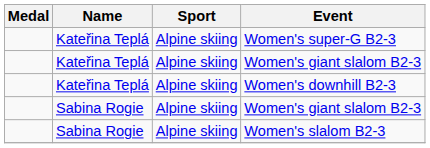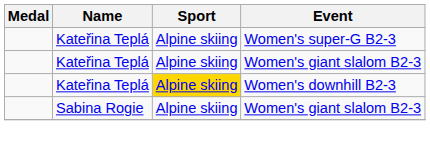Women's downhill B2-3 | Sport: no background -> gold background
- row: Sabina Rogie | Alpine skiing | Women's slalom B2-3
